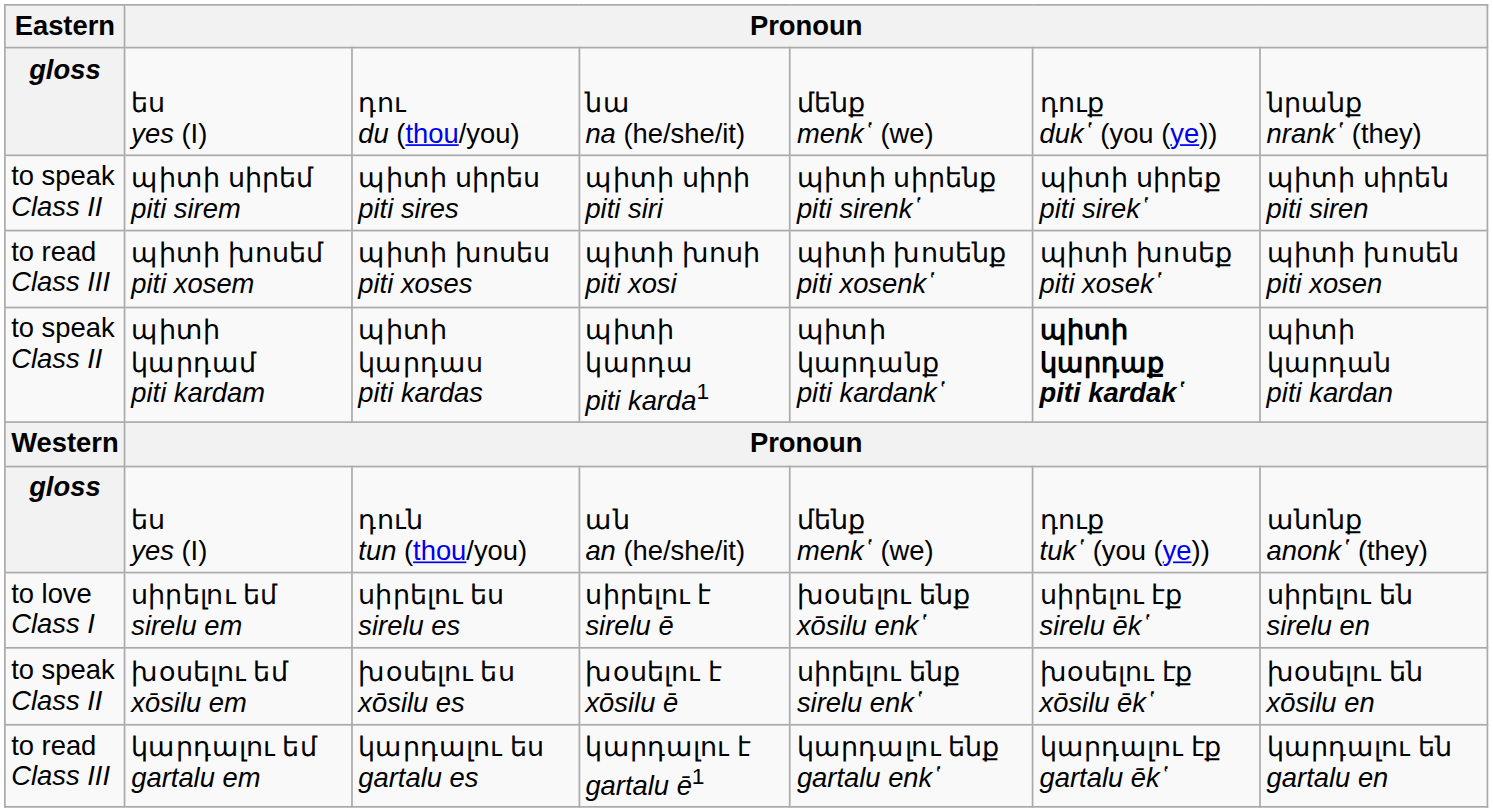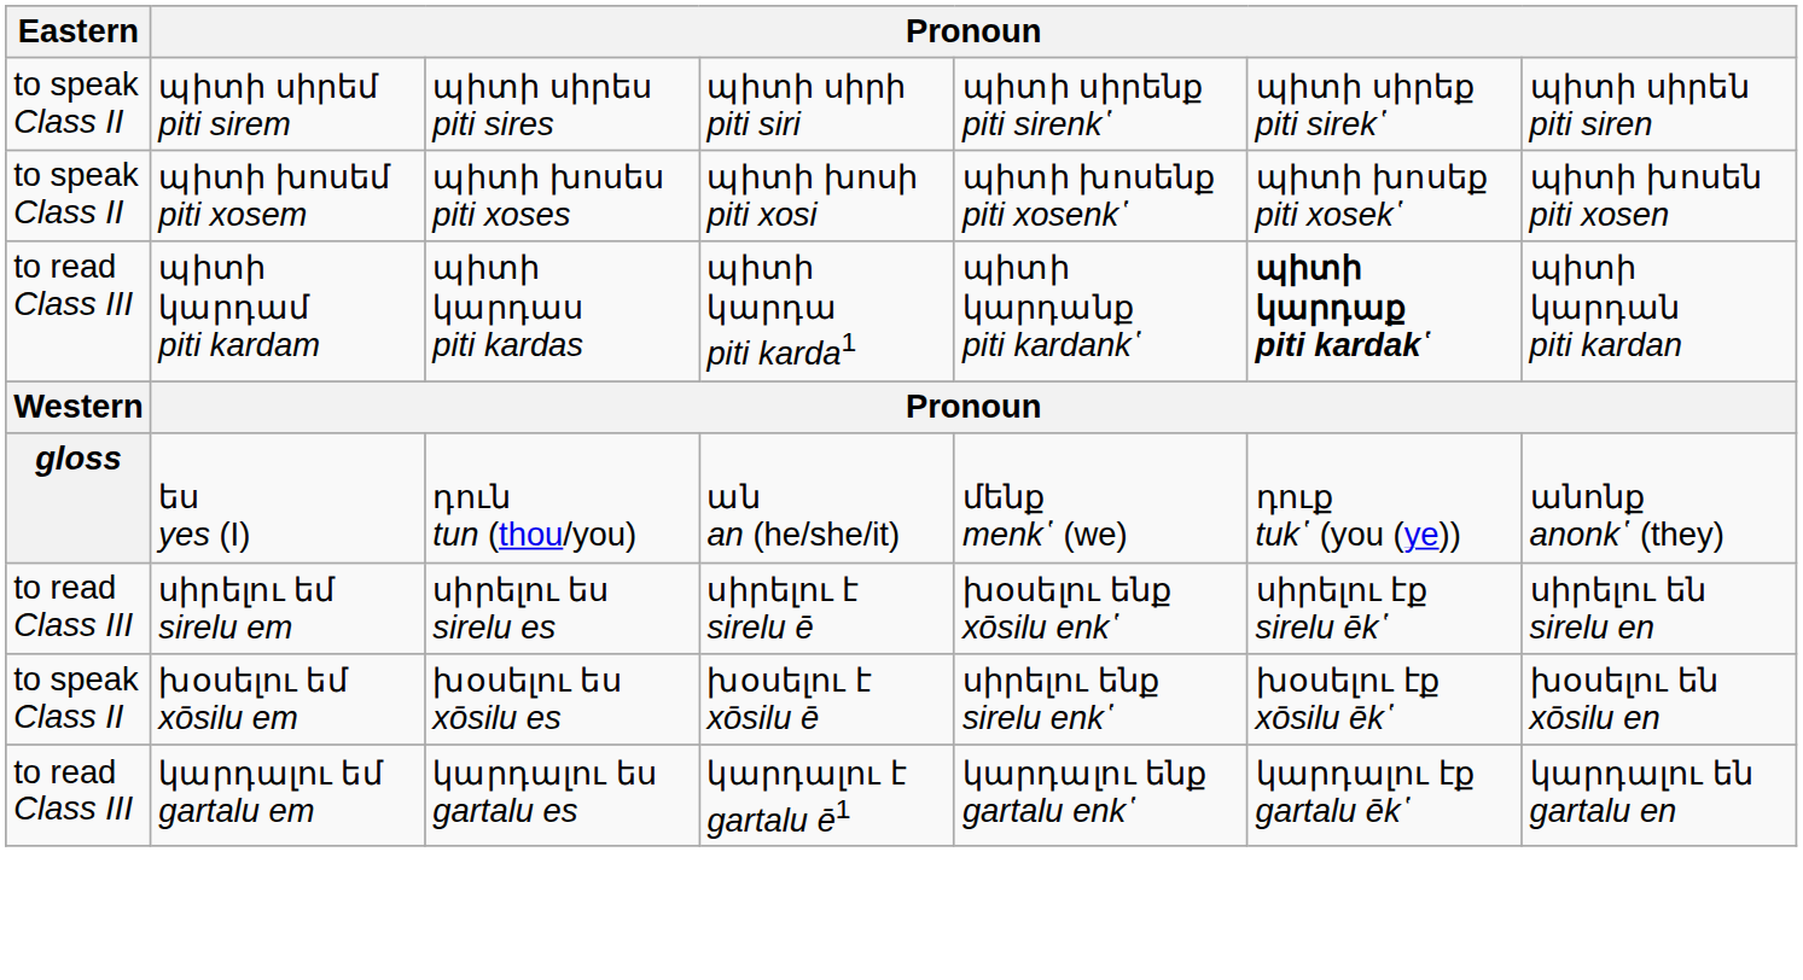- row: gloss | ես yes (I) | դու du (thou/you) | նա na (he/she/it) | մենք menk῾ (we) | դուք duk῾ (you (ye)) | նրանք nrank῾ (they)
պիտի խոսես piti xoses | Eastern: to read Class III -> to speak Class II
պիտի կարդաս piti kardas | Eastern: to speak Class II -> to read Class III
սիրելու ես sirelu es | Eastern: to love Class I -> to read Class III
